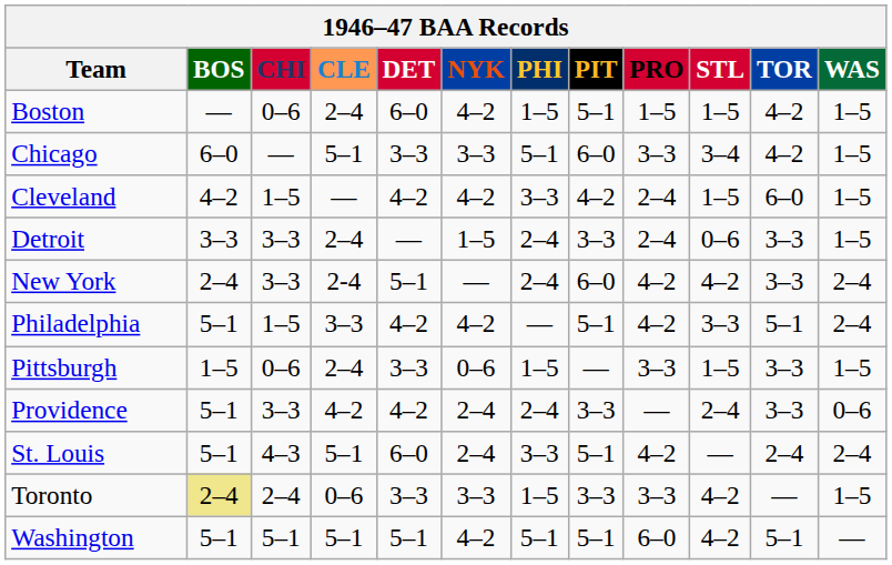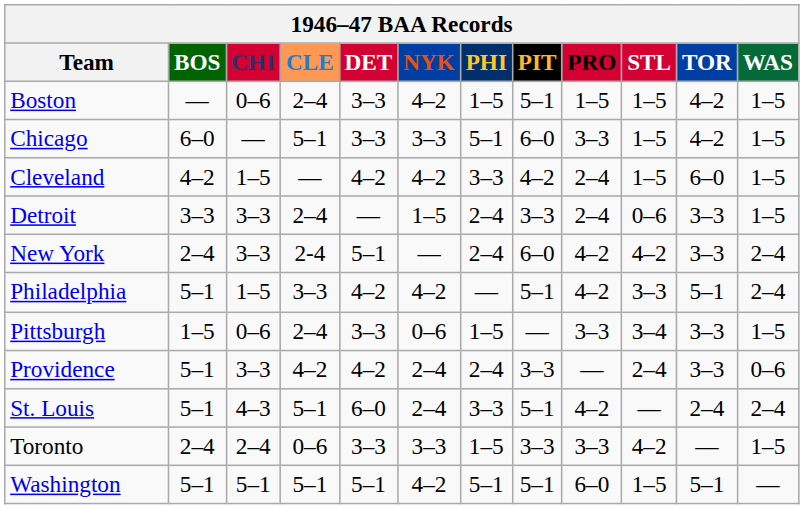Boston | DET: 6–0 -> 3–3
Chicago | STL: 3–4 -> 1–5
Pittsburgh | STL: 1–5 -> 3–4
Toronto | BOS: khaki background -> no background
Washington | STL: 4–2 -> 1–5
